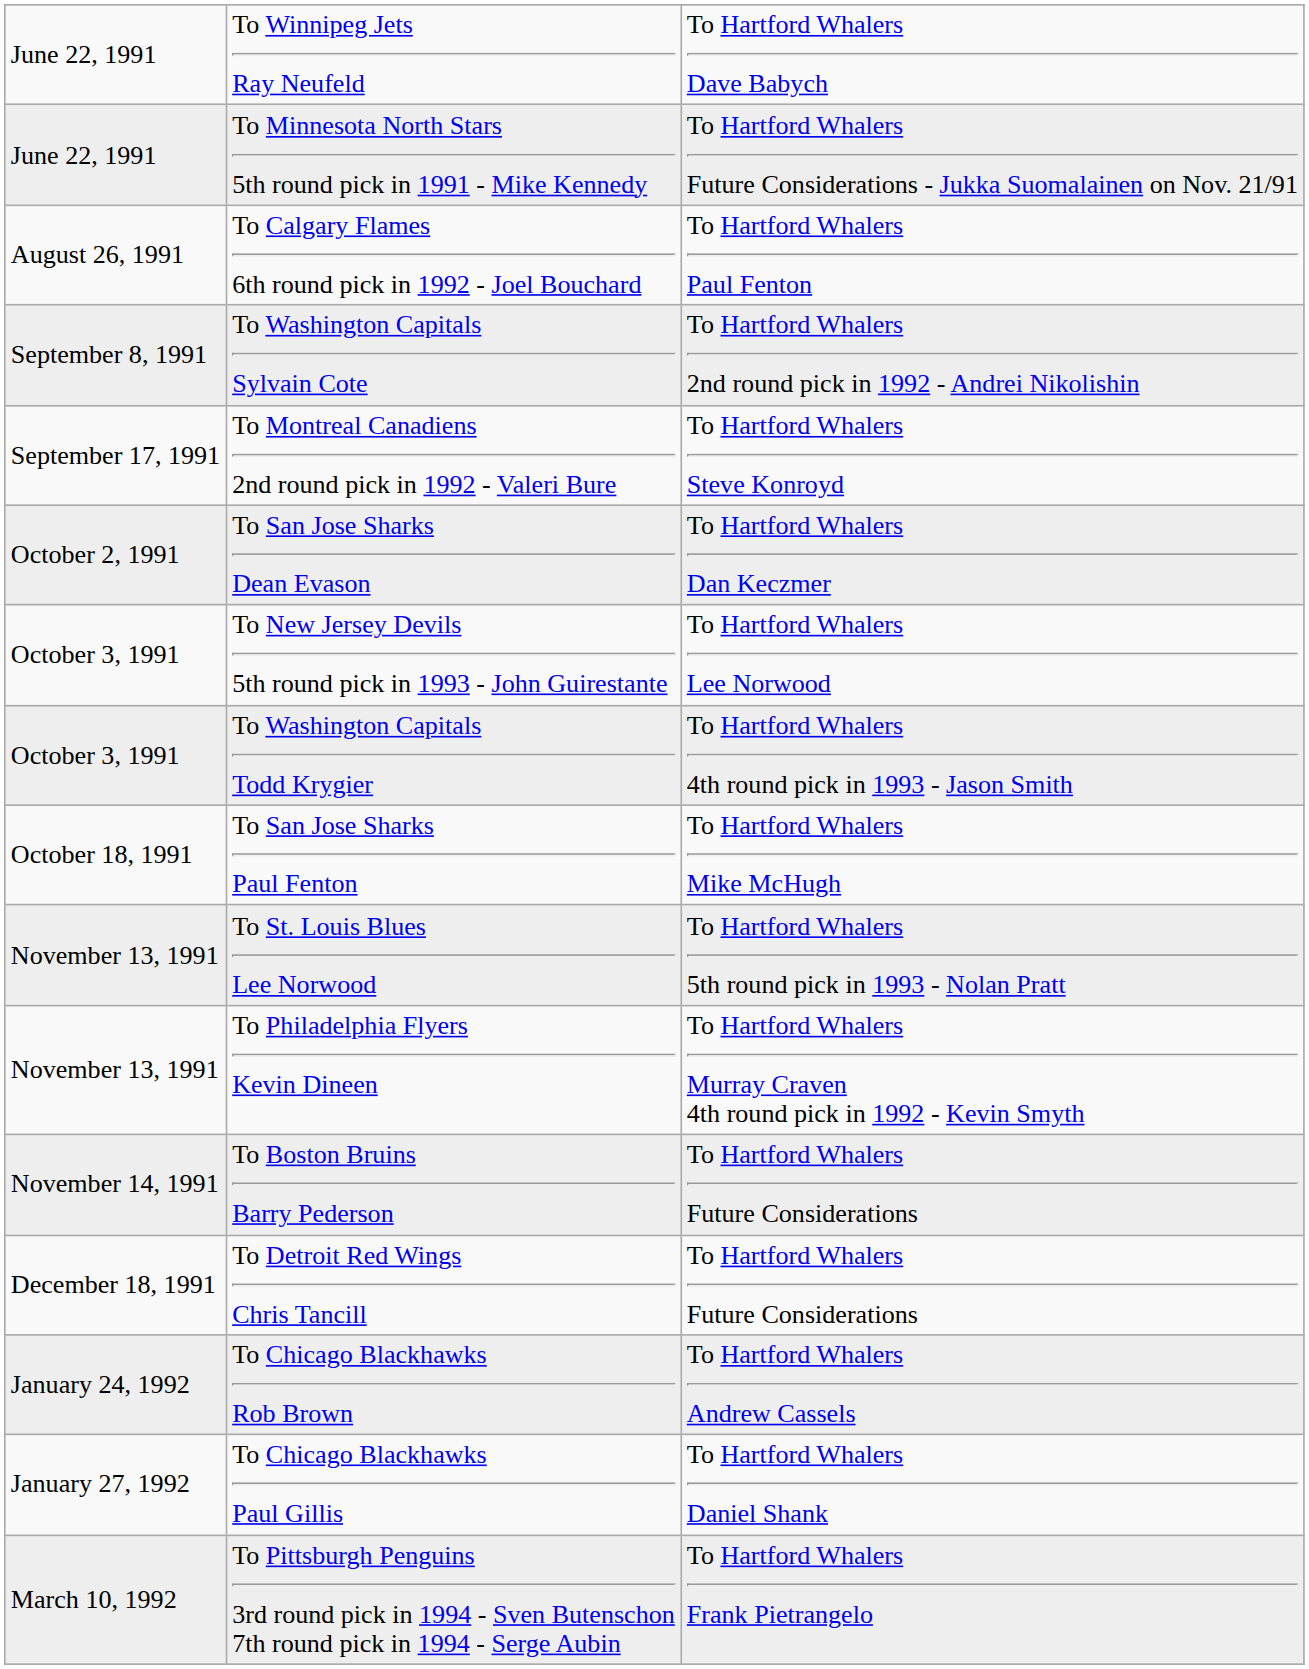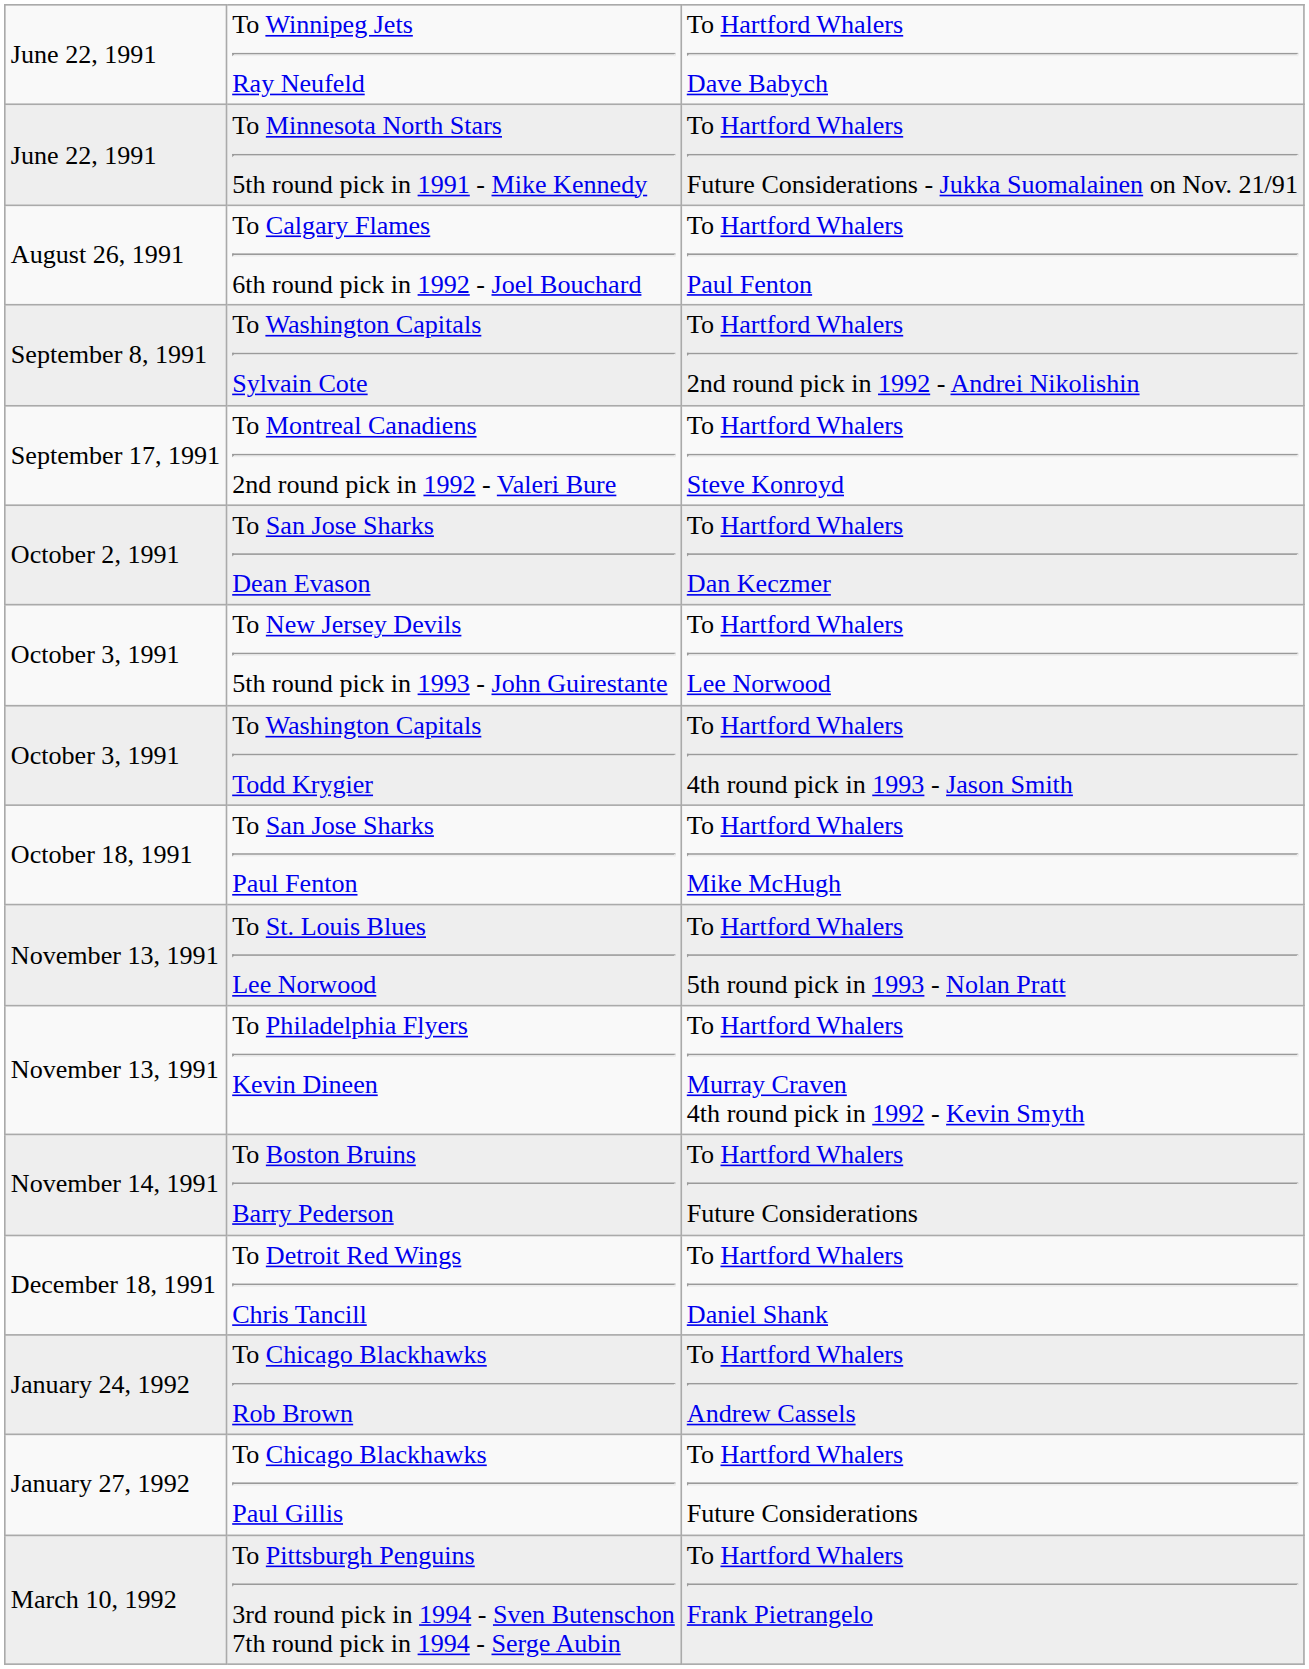To Detroit Red Wings Chris Tancill | column 3: To Hartford Whalers Future Considerations -> To Hartford Whalers Daniel Shank
To Chicago Blackhawks Paul Gillis | column 3: To Hartford Whalers Daniel Shank -> To Hartford Whalers Future Considerations
